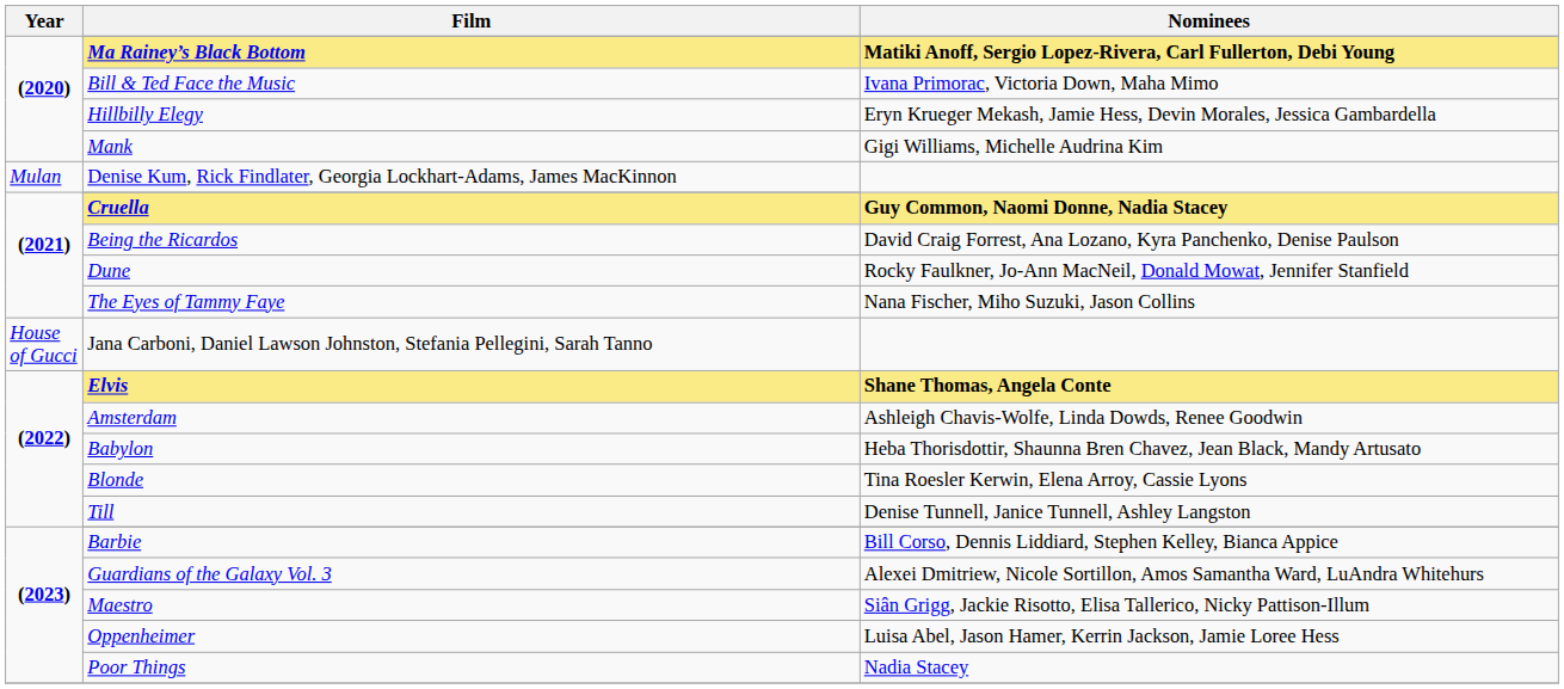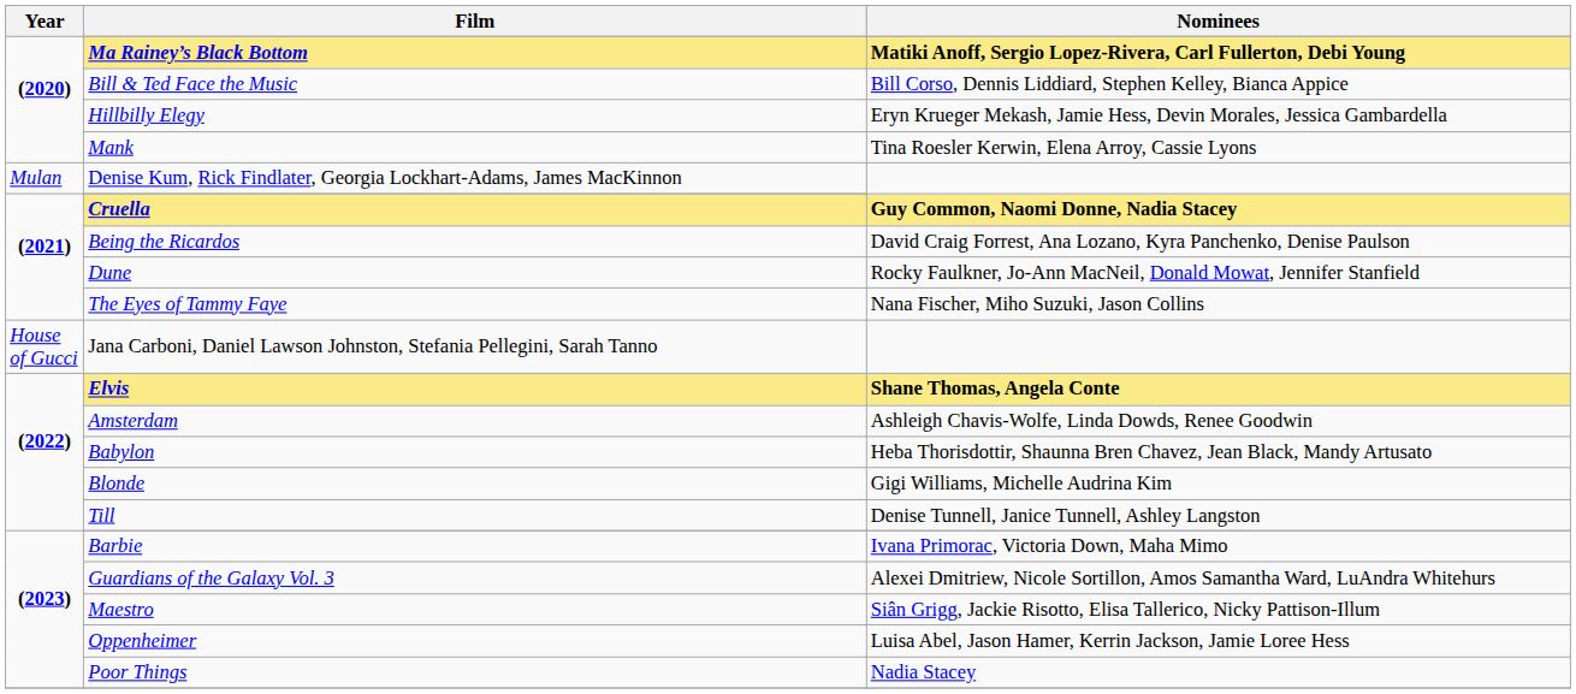Bill & Ted Face the Music | Nominees: Ivana Primorac, Victoria Down, Maha Mimo -> Bill Corso, Dennis Liddiard, Stephen Kelley, Bianca Appice
Mank | Nominees: Gigi Williams, Michelle Audrina Kim -> Tina Roesler Kerwin, Elena Arroy, Cassie Lyons
Blonde | Nominees: Tina Roesler Kerwin, Elena Arroy, Cassie Lyons -> Gigi Williams, Michelle Audrina Kim
Barbie | Nominees: Bill Corso, Dennis Liddiard, Stephen Kelley, Bianca Appice -> Ivana Primorac, Victoria Down, Maha Mimo
